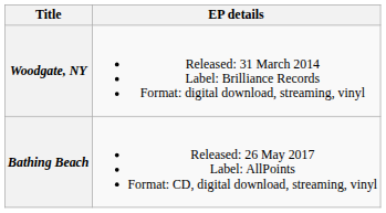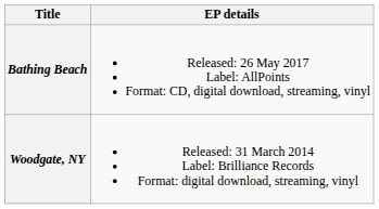rows swapped: Woodgate, NY <-> Bathing Beach
